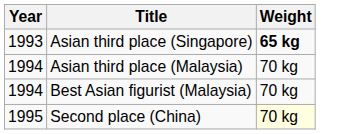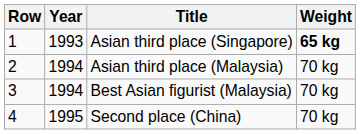+ column: Row | 1 | 2 | 3 | 4
Second place (China) | Weight: lightyellow background -> no background
